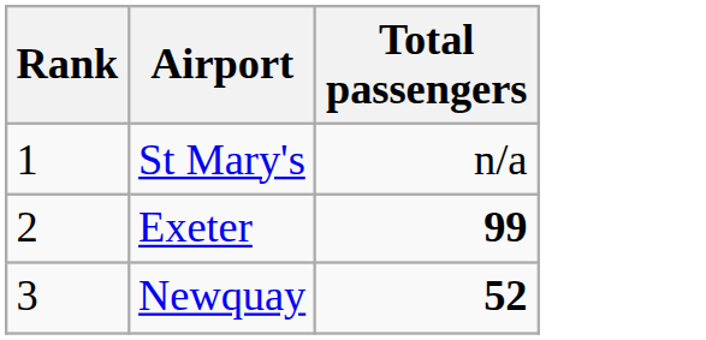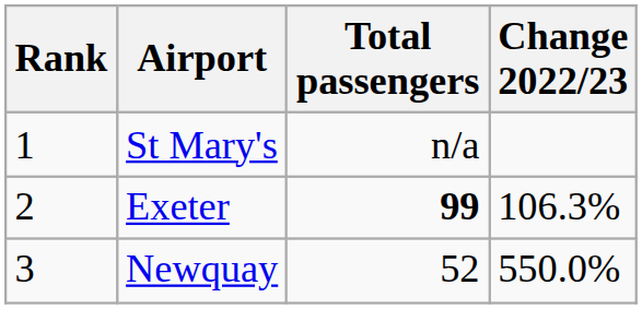+ column: Change 2022/23 | 106.3% | 550.0%
Newquay | Total passengers: bold -> normal
